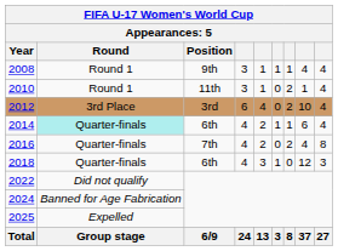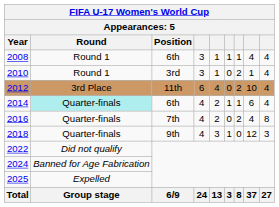2008 | Position: 9th -> 6th
2010 | Position: 11th -> 3rd
2012 | Position: 3rd -> 11th
2018 | Position: 6th -> 9th
